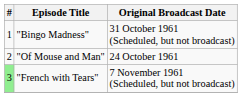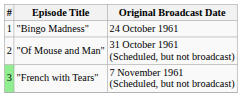"Bingo Madness" | Original Broadcast Date: 31 October 1961 (Scheduled, but not broadcast) -> 24 October 1961
"Of Mouse and Man" | Original Broadcast Date: 24 October 1961 -> 31 October 1961 (Scheduled, but not broadcast)
